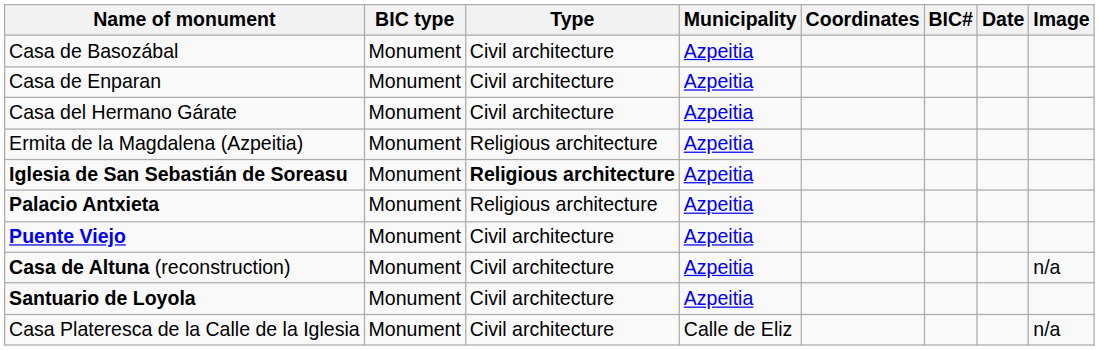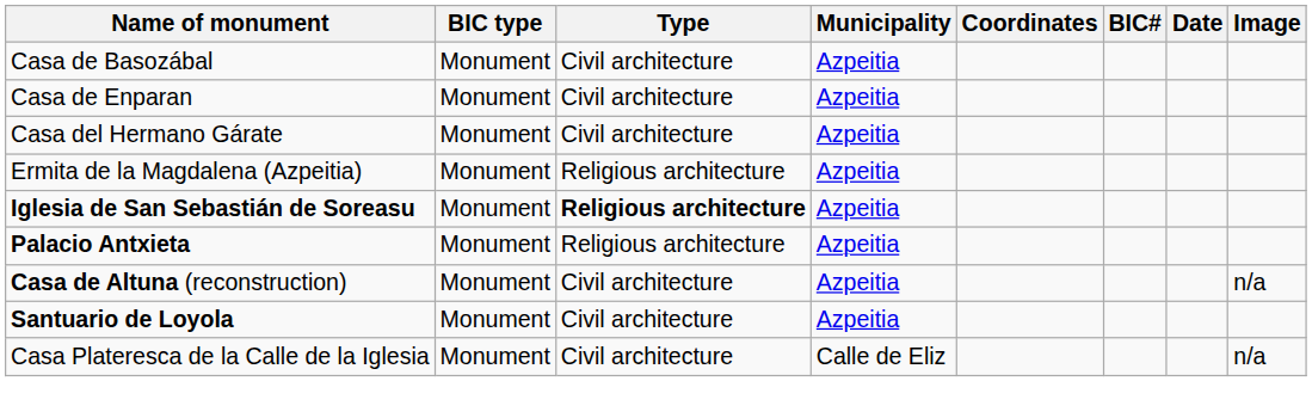- row: Puente Viejo | Monument | Civil architecture | Azpeitia
